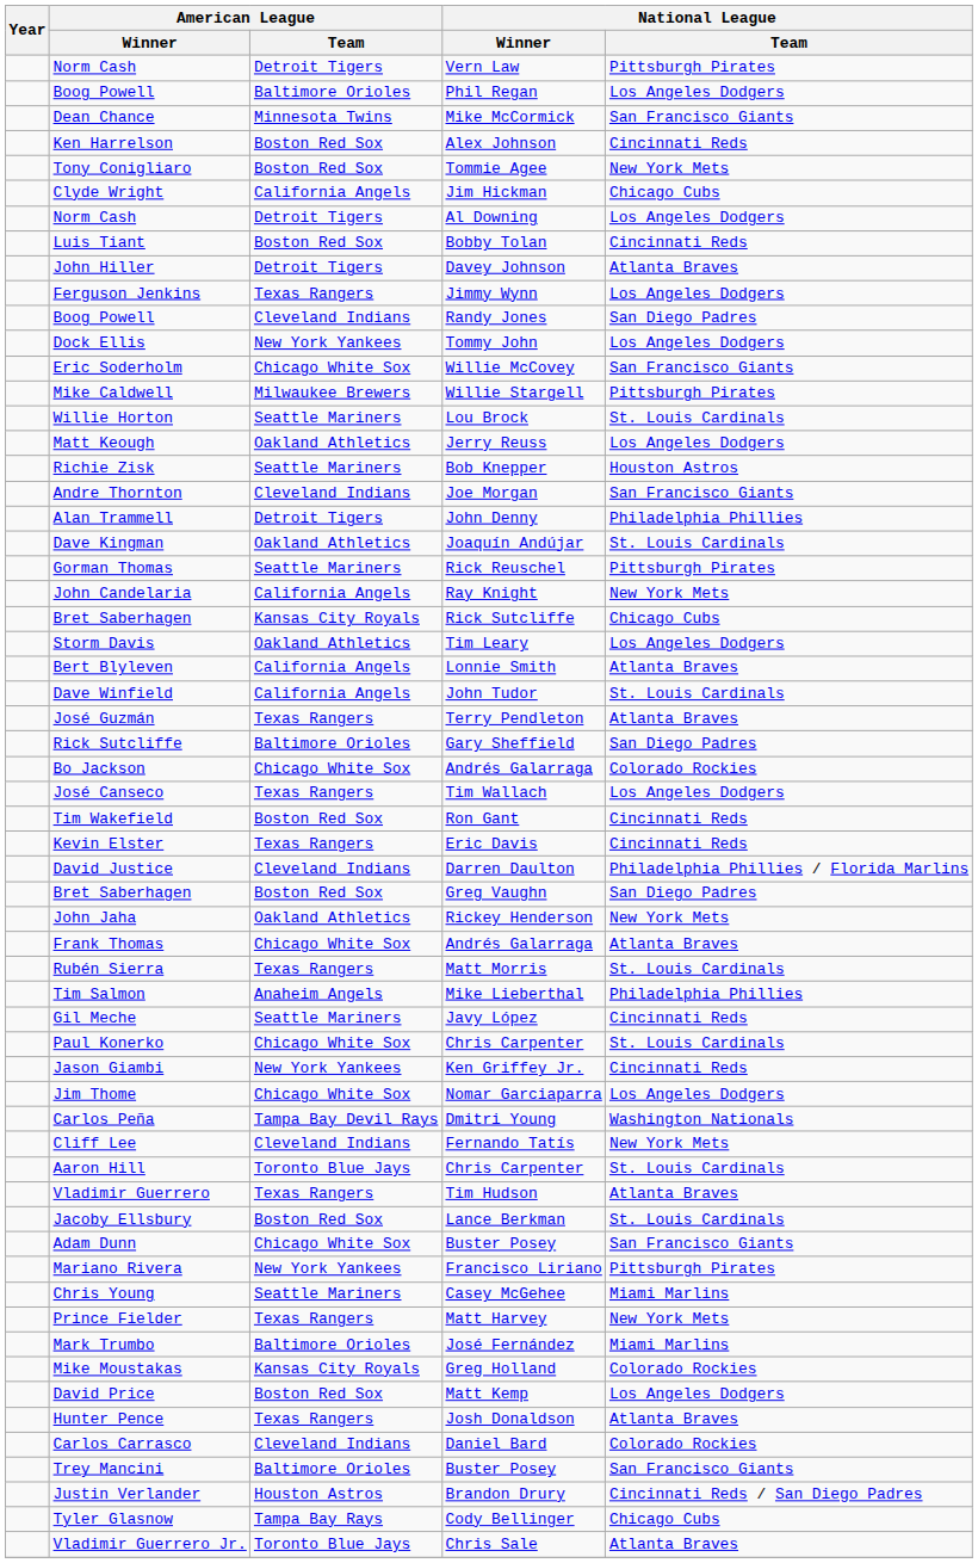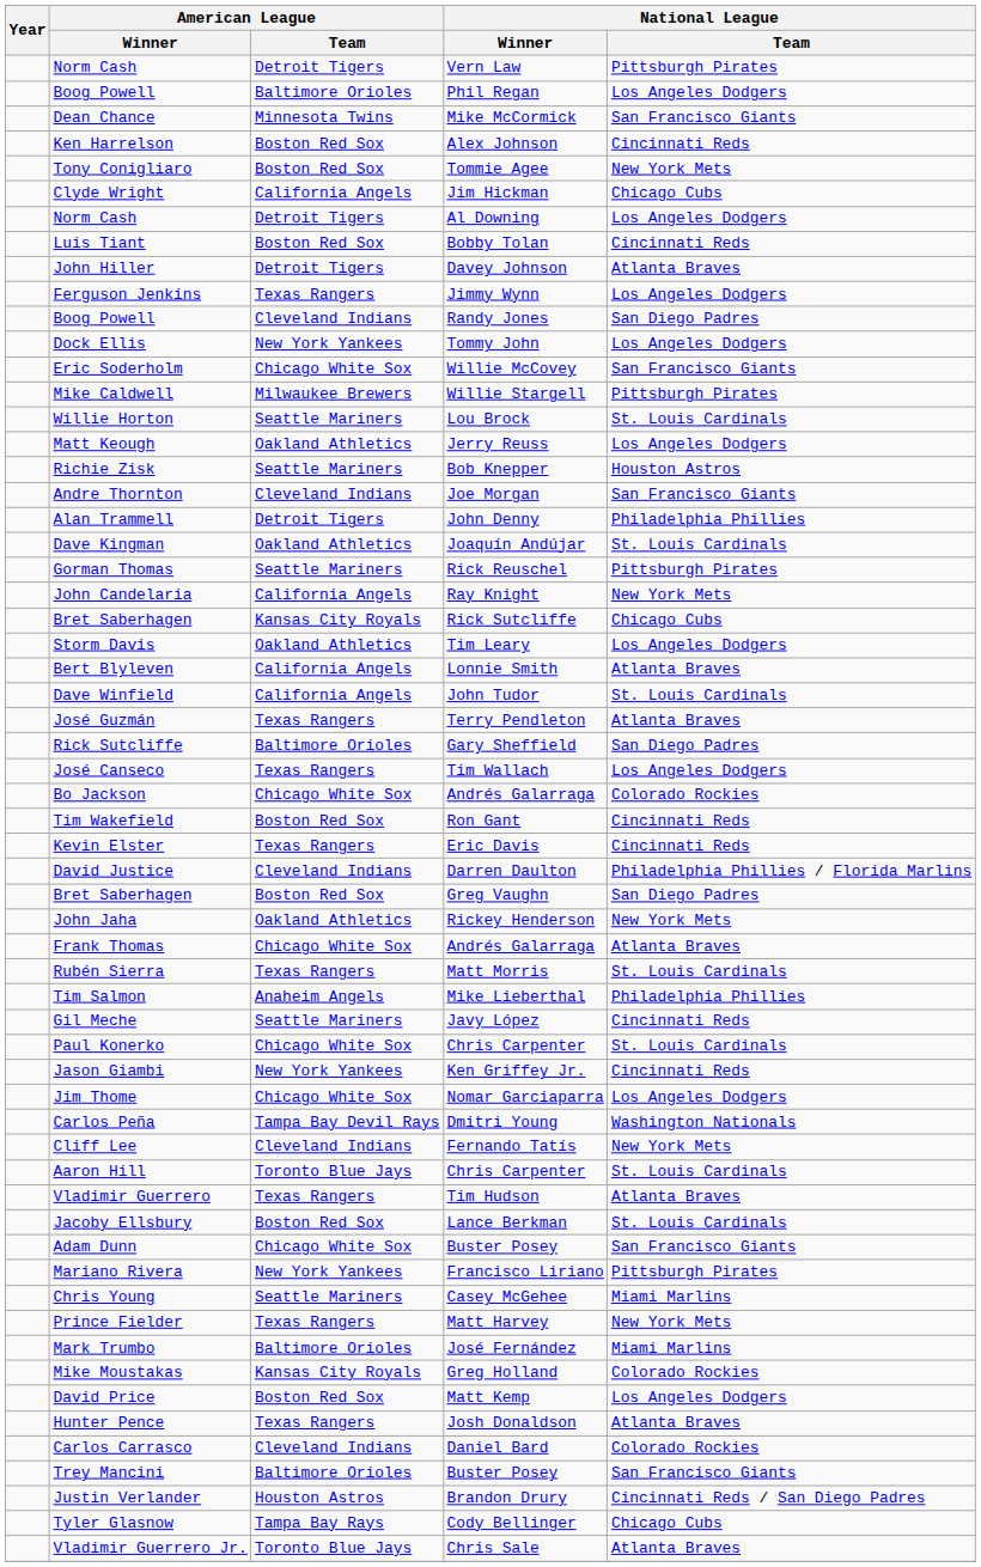rows swapped: Bo Jackson <-> José Canseco
